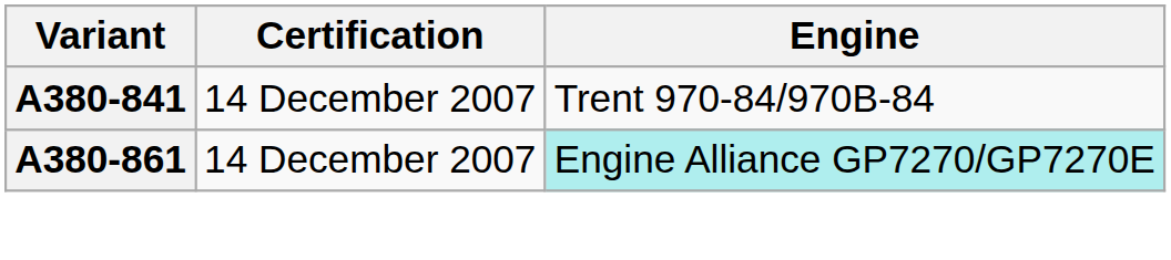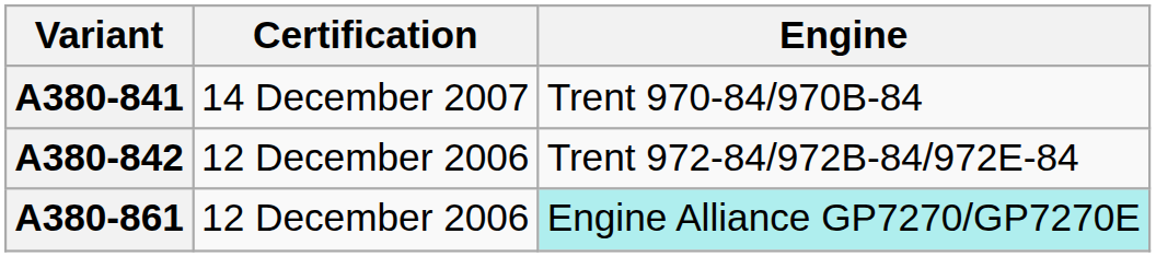+ row: A380-842 | 12 December 2006 | Trent 972-84/972B-84/972E-84
A380-861 | Certification: 14 December 2007 -> 12 December 2006
